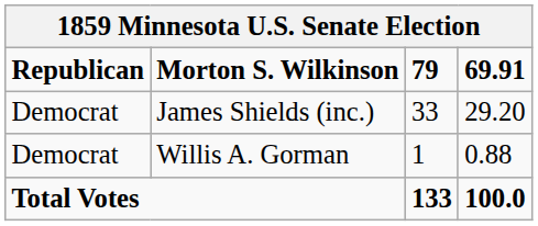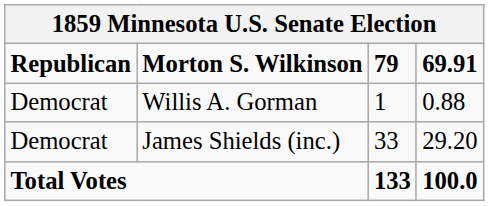rows swapped: James Shields (inc.) <-> Willis A. Gorman
